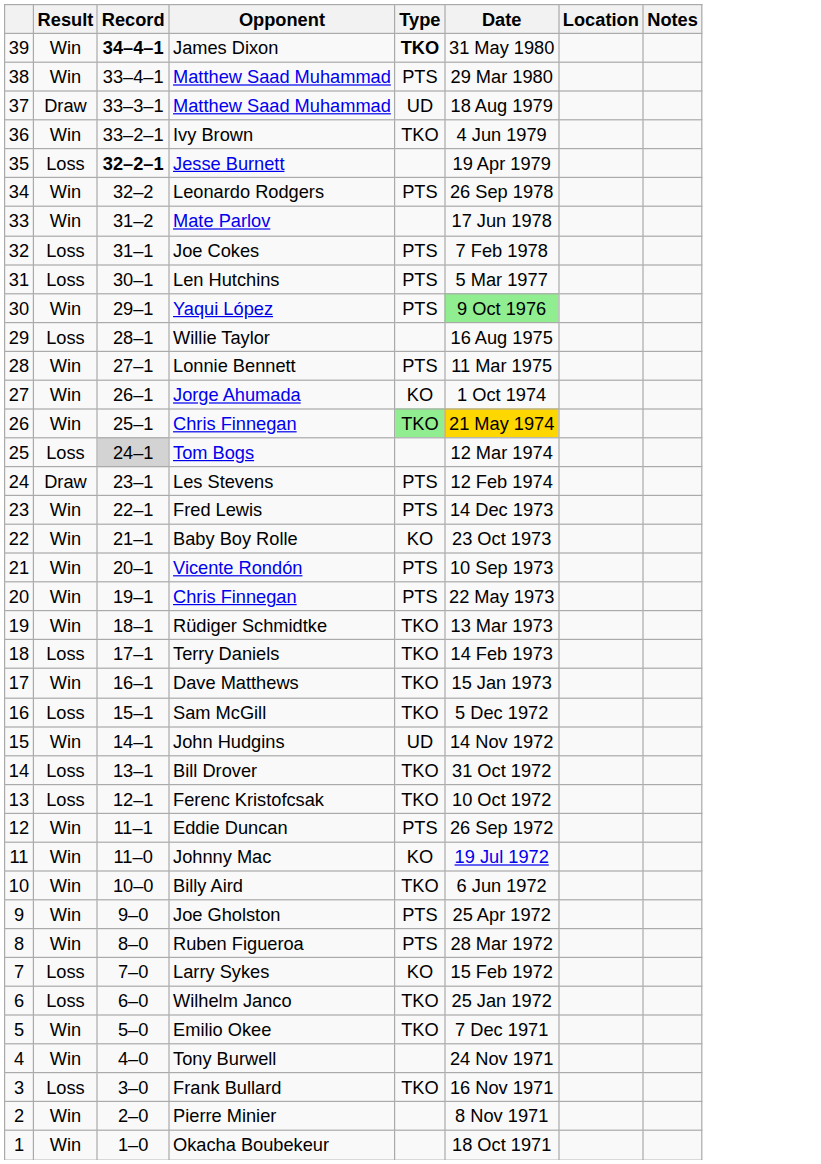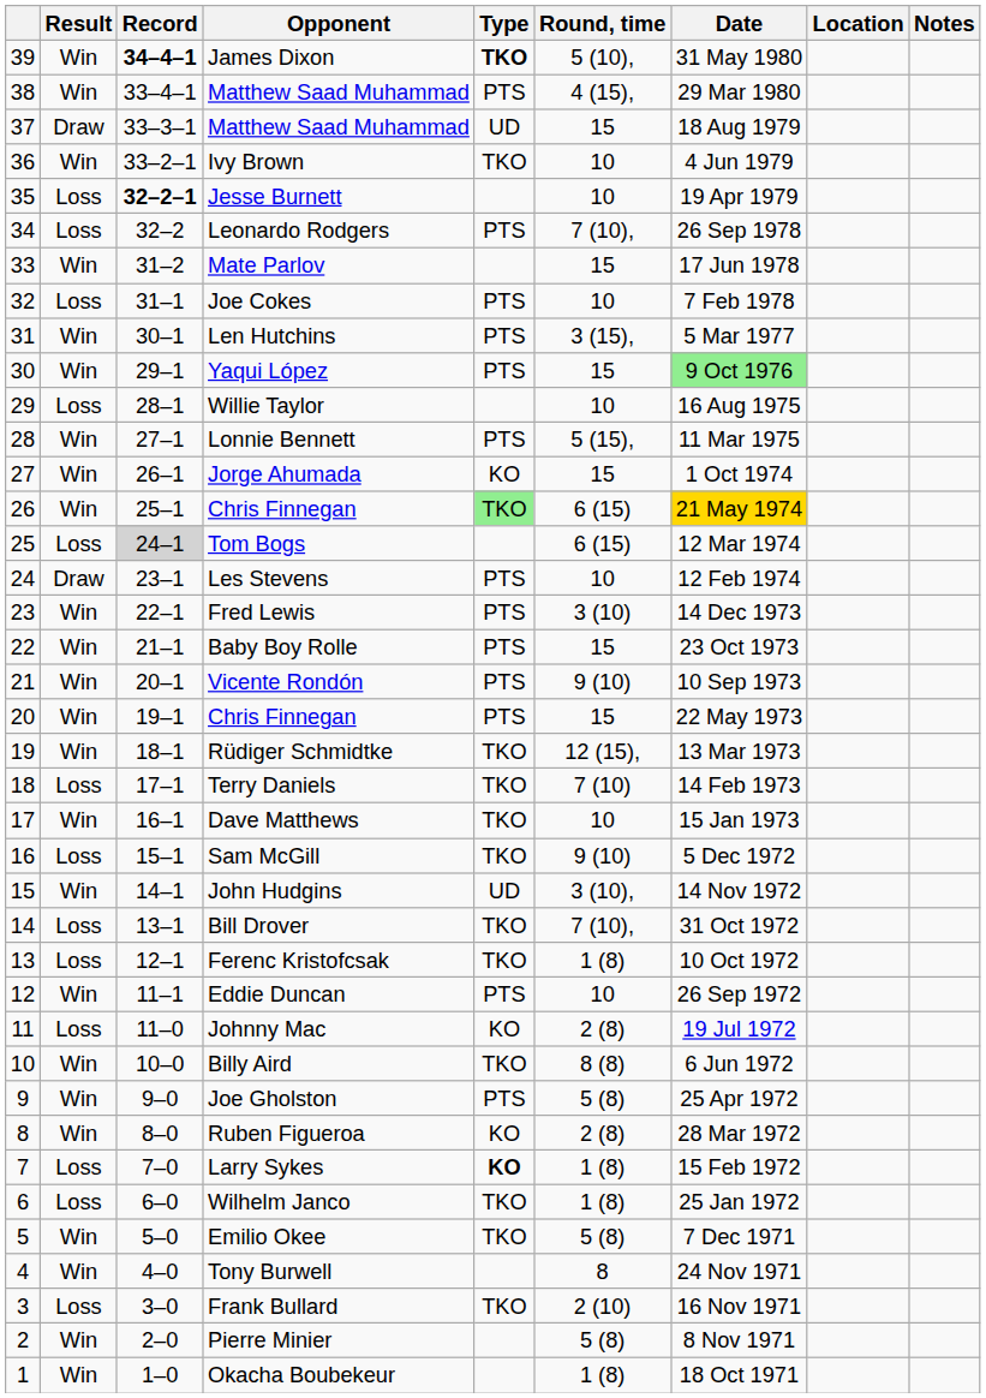+ column: Round, time | 5 (10), | 4 (15), | 15 | 10 | 10 | 7 (10), | 15 | 10 | 3 (15), | 15 | 10 | 5 (15), | 15 | 6 (15) | 6 (15) | 10 | 3 (10) | 15 | 9 (10) | 15 | 12 (15), | 7 (10) | 10 | 9 (10) | 3 (10), | 7 (10), | 1 (8) | 10 | 2 (8) | 8 (8) | 5 (8) | 2 (8) | 1 (8) | 1 (8) | 5 (8) | 8 | 2 (10) | 5 (8) | 1 (8)
Leonardo Rodgers | Result: Win -> Loss
Len Hutchins | Result: Loss -> Win
Baby Boy Rolle | Type: KO -> PTS
Johnny Mac | Result: Win -> Loss
Ruben Figueroa | Type: PTS -> KO
Larry Sykes | Type: normal -> bold
